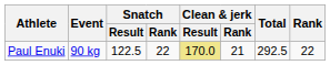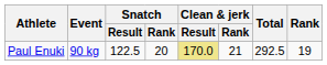Paul Enuki | Snatch / Rank: 22 -> 20
Paul Enuki | Rank: 22 -> 19
